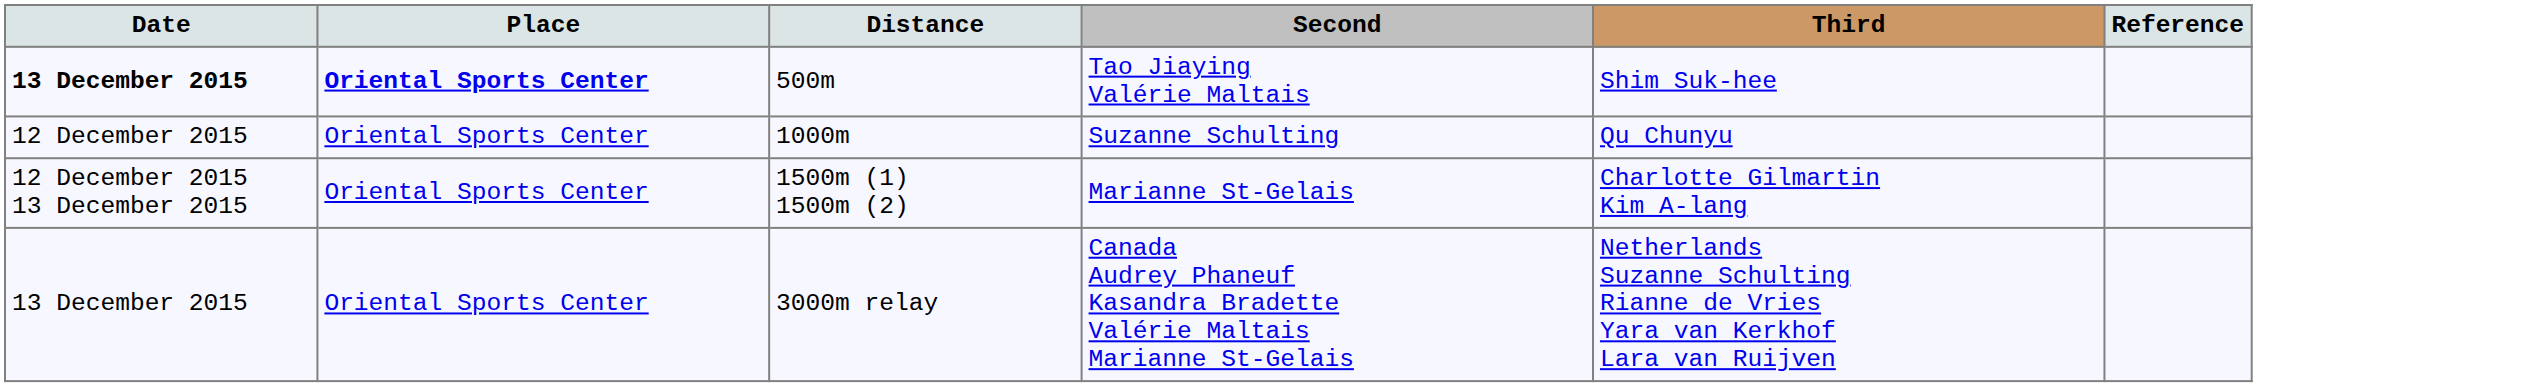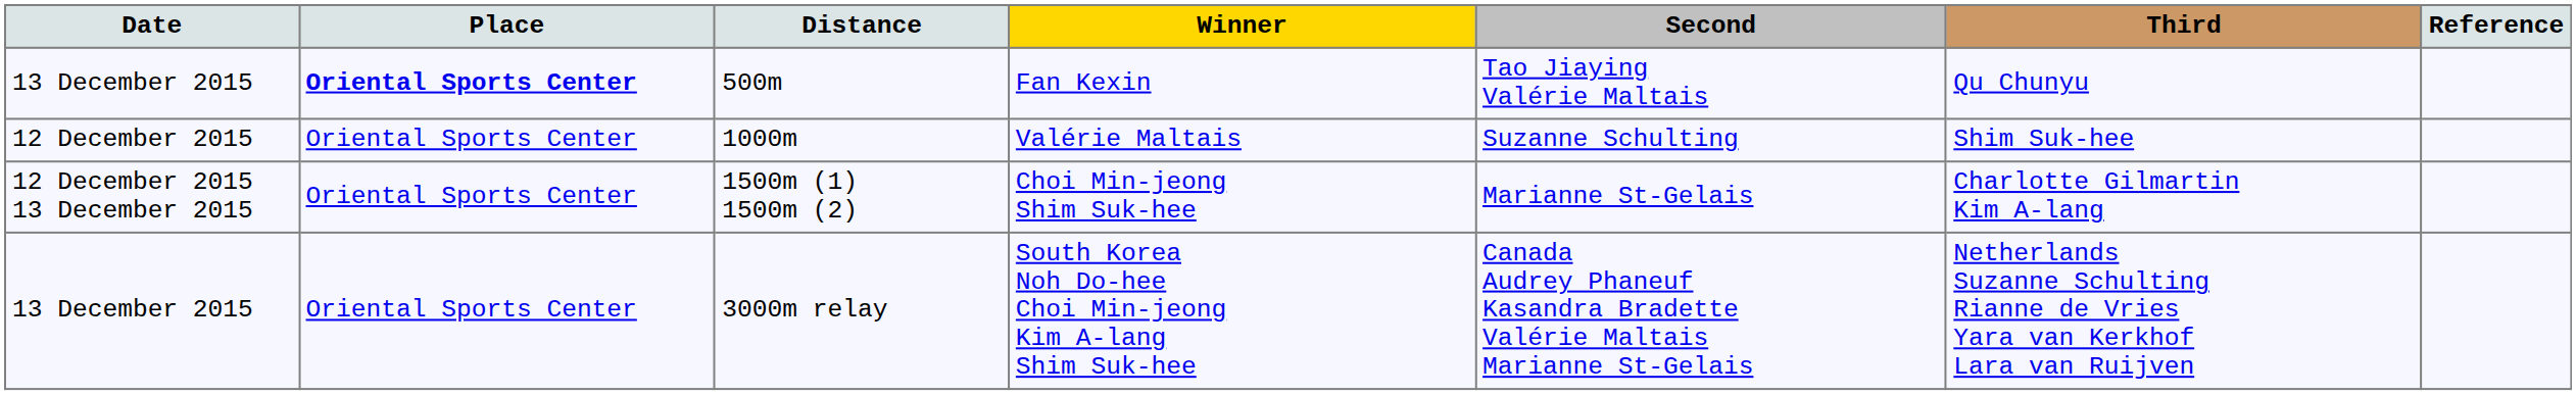+ column: Winner | Fan Kexin | Valérie Maltais | Choi Min-jeong Shim Suk-hee | South Korea Noh Do-hee Choi Min-jeong Kim A-lang Shim Suk-hee
500m | Date: bold -> normal
500m | Third: Shim Suk-hee -> Qu Chunyu
1000m | Third: Qu Chunyu -> Shim Suk-hee
